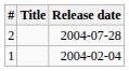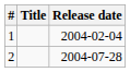rows swapped: 1 <-> 2
